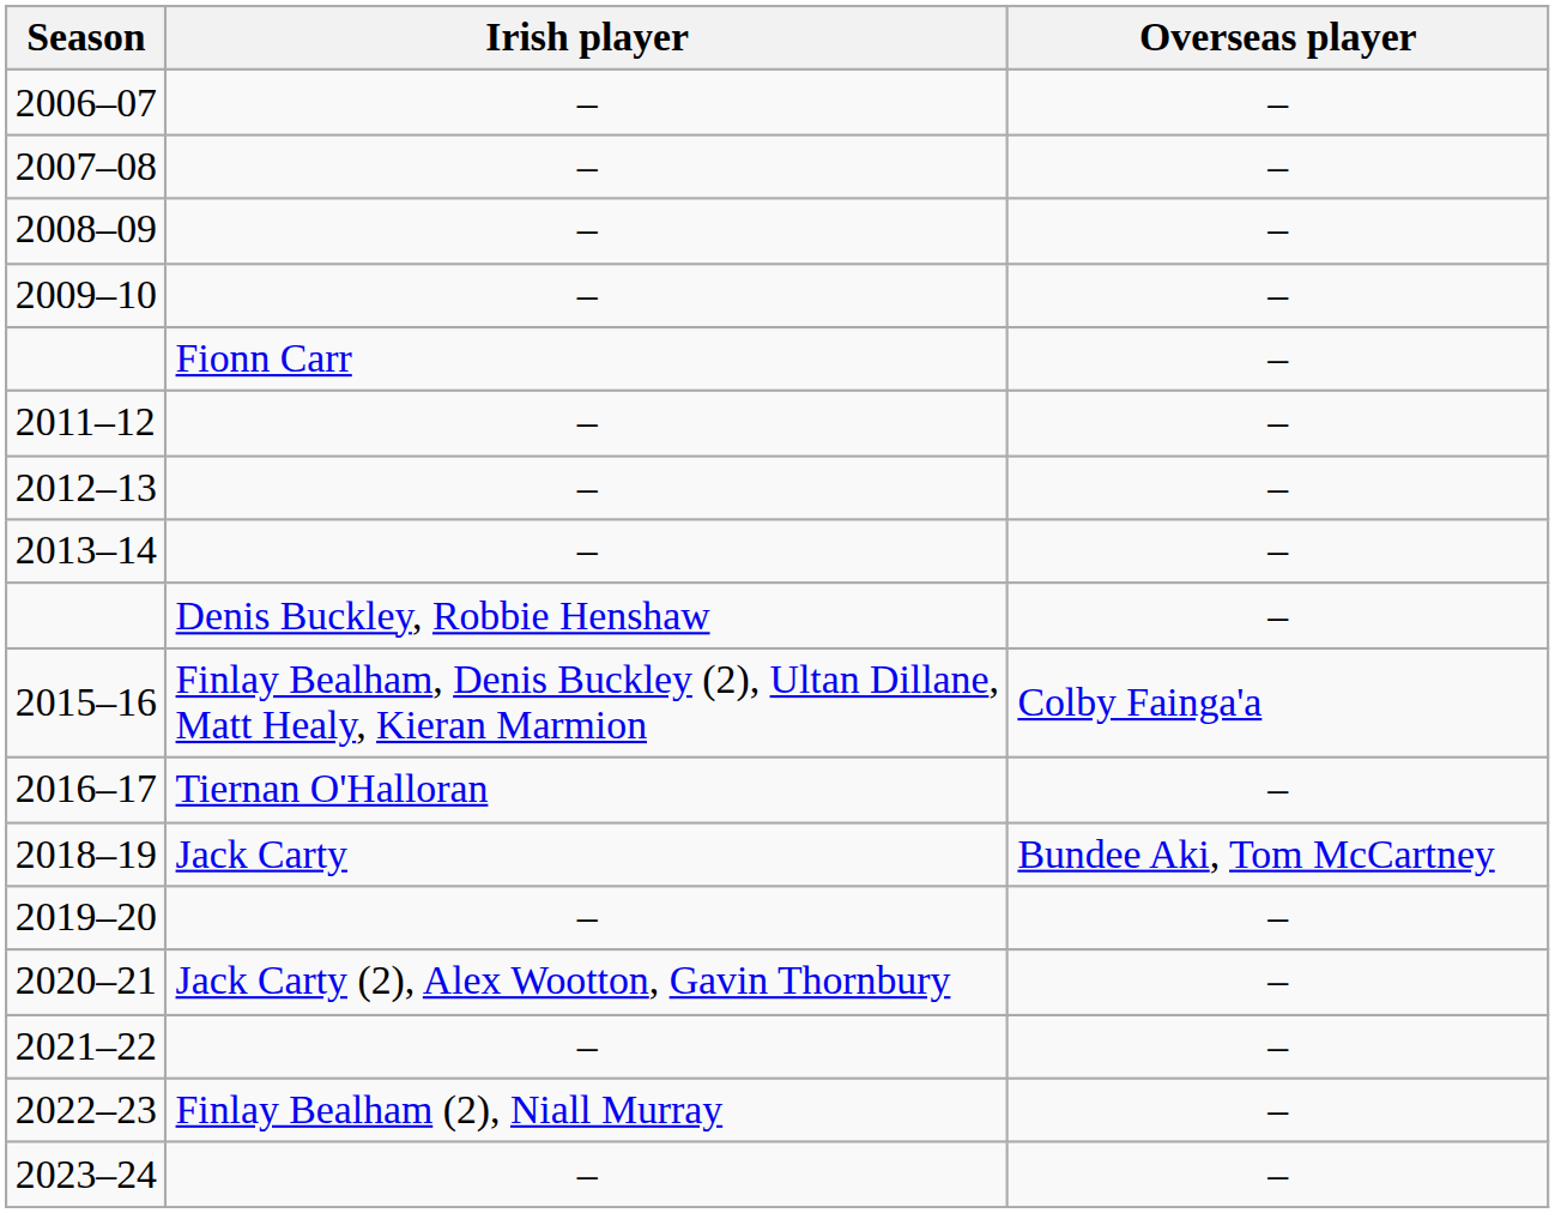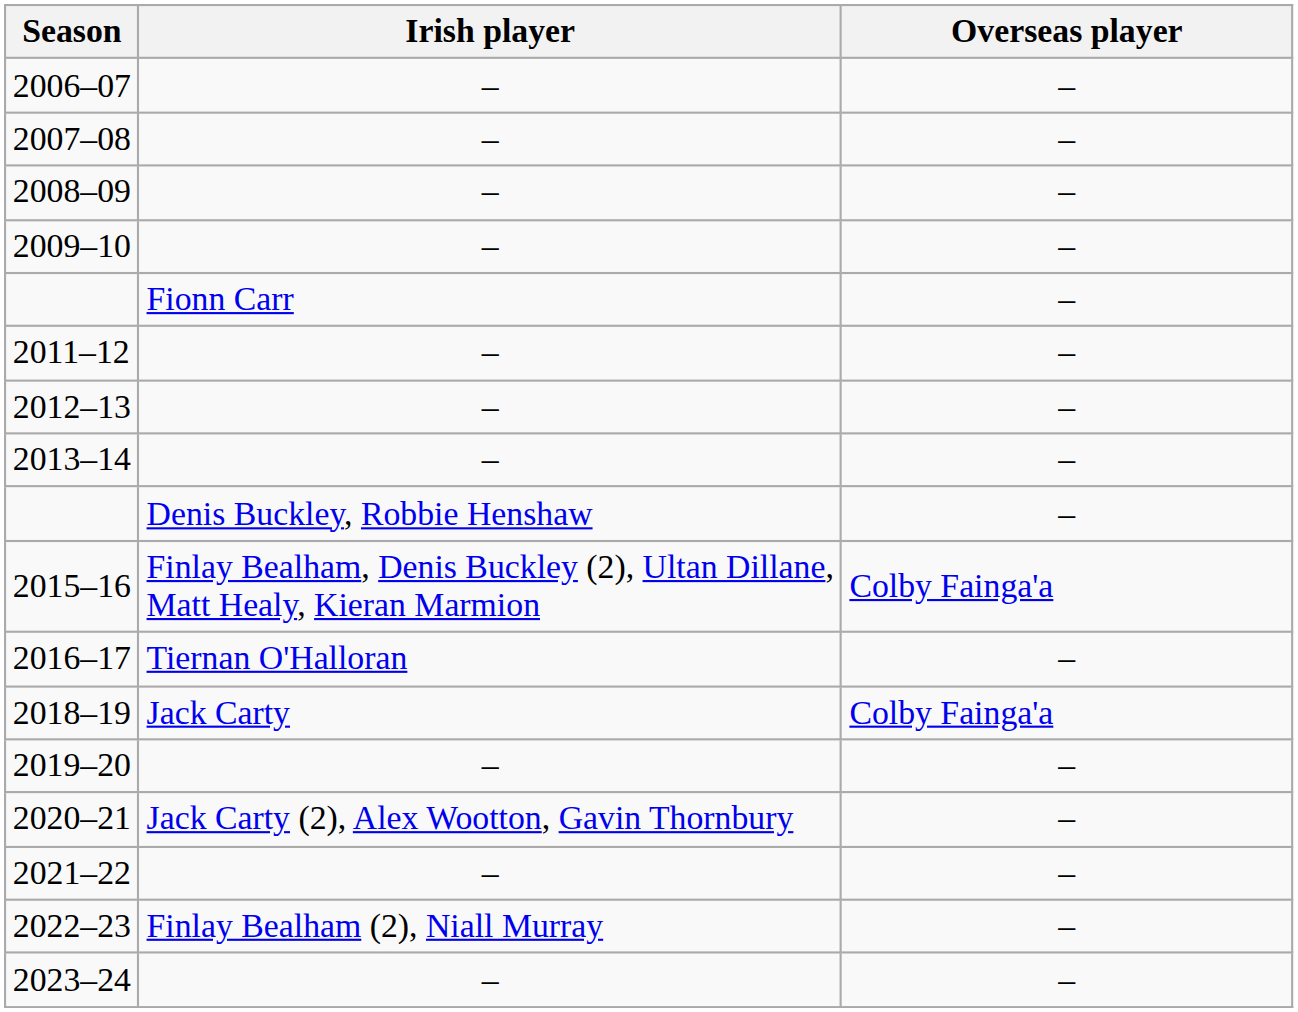2018–19 | Overseas player: Bundee Aki, Tom McCartney -> Colby Fainga'a
